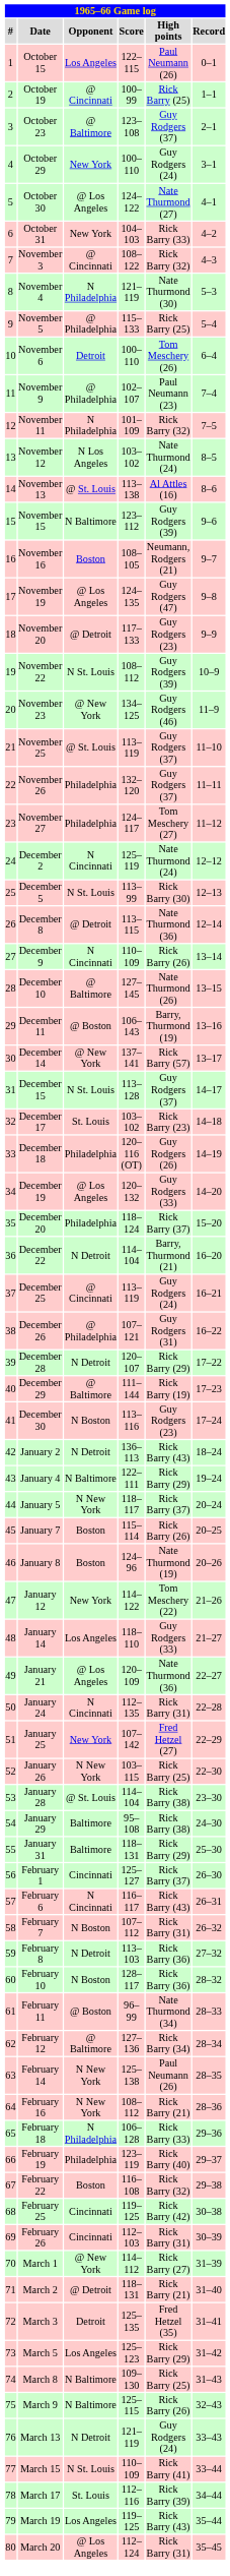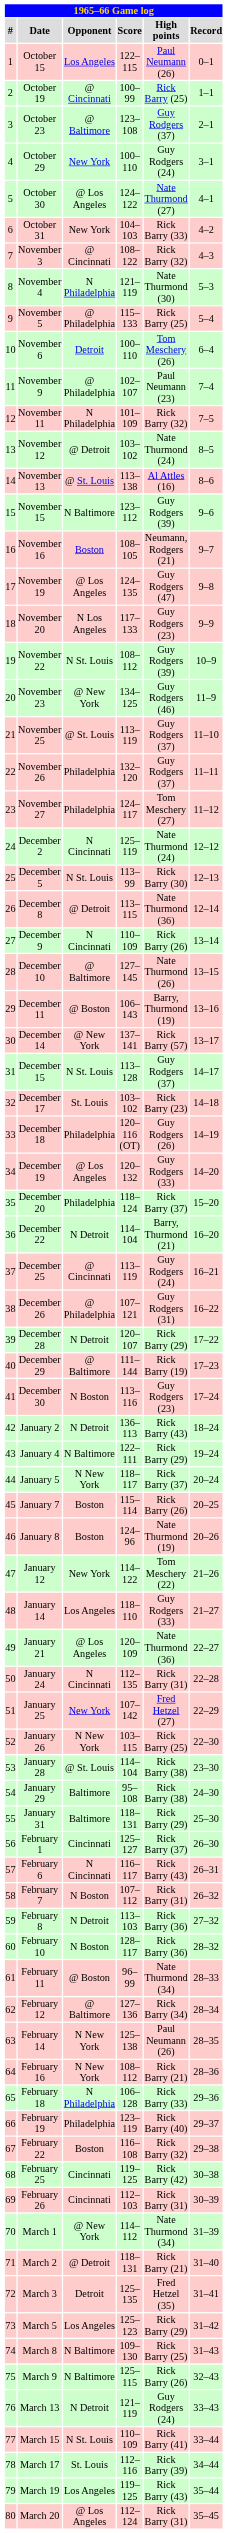November 12 | Opponent: N Los Angeles -> @ Detroit
November 20 | Opponent: @ Detroit -> N Los Angeles
March 1 | High points: Rick Barry (27) -> Nate Thurmond (34)
